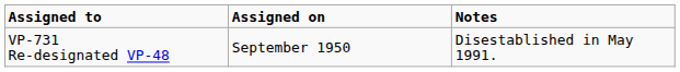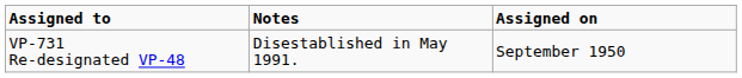columns swapped: Assigned on <-> Notes
